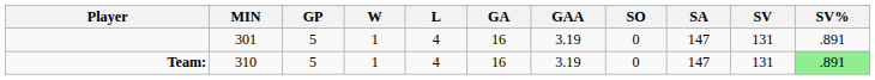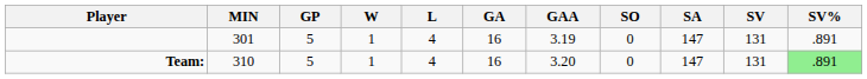Team: | GAA: 3.19 -> 3.20
